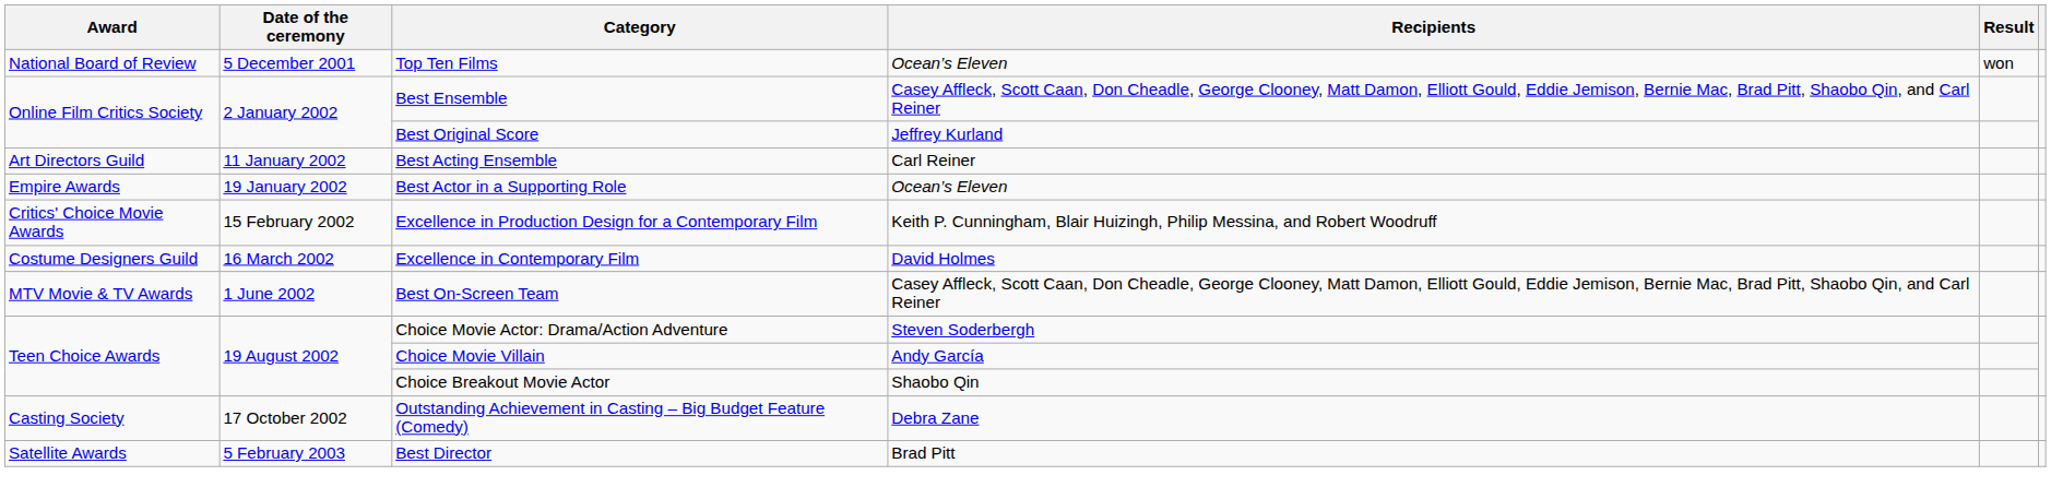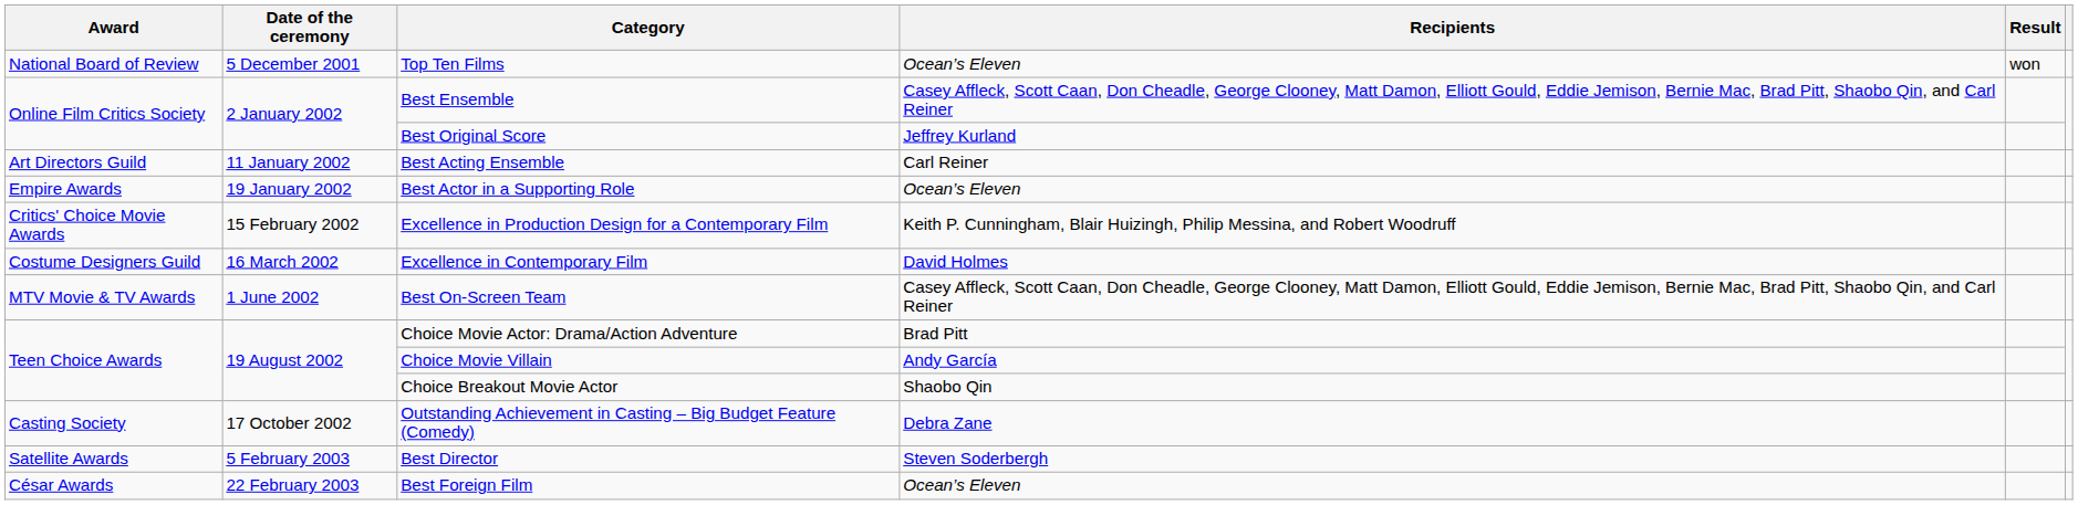Choice Movie Actor: Drama/Action Adventure | Recipients: Steven Soderbergh -> Brad Pitt
Best Director | Recipients: Brad Pitt -> Steven Soderbergh
+ row: César Awards | 22 February 2003 | Best Foreign Film | Ocean’s Eleven
